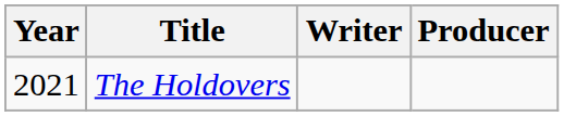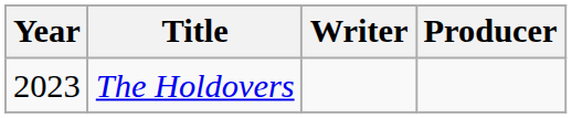The Holdovers | Year: 2021 -> 2023
